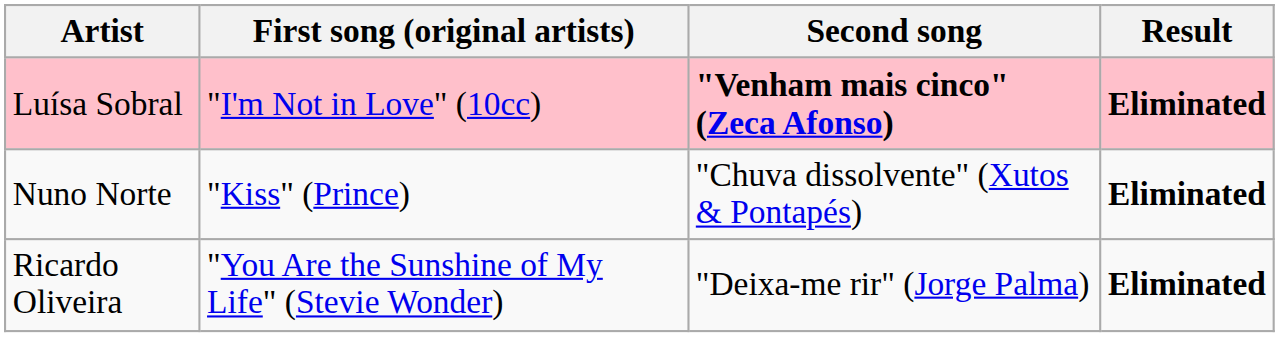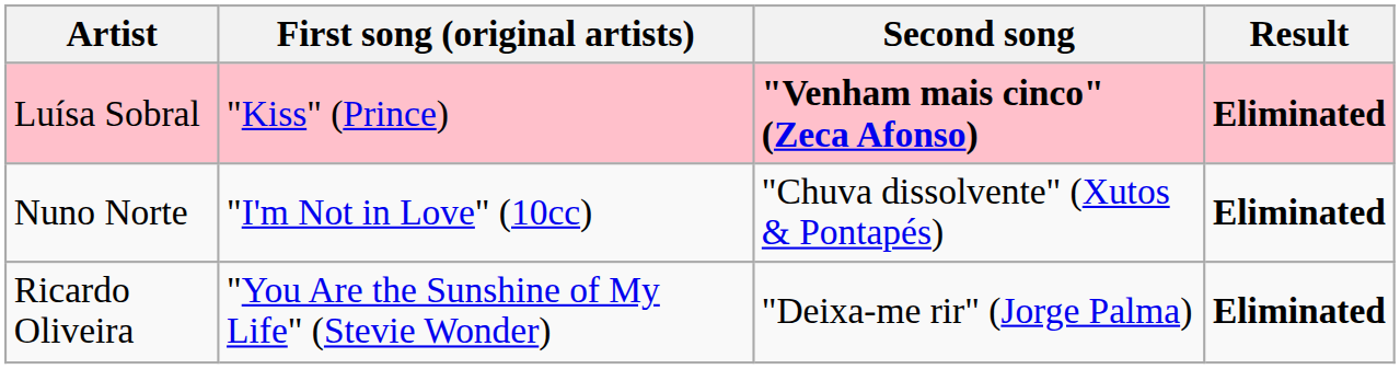Luísa Sobral | First song (original artists): "I'm Not in Love" (10cc) -> "Kiss" (Prince)
Nuno Norte | First song (original artists): "Kiss" (Prince) -> "I'm Not in Love" (10cc)
